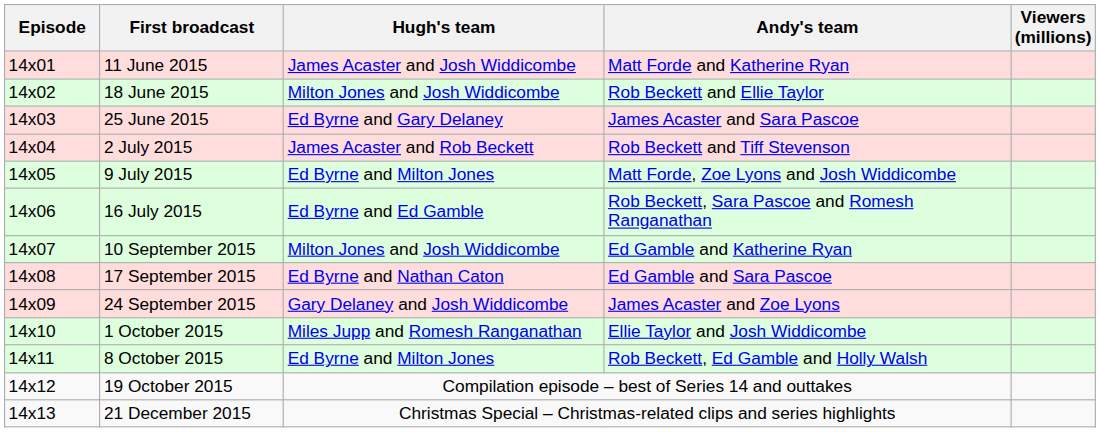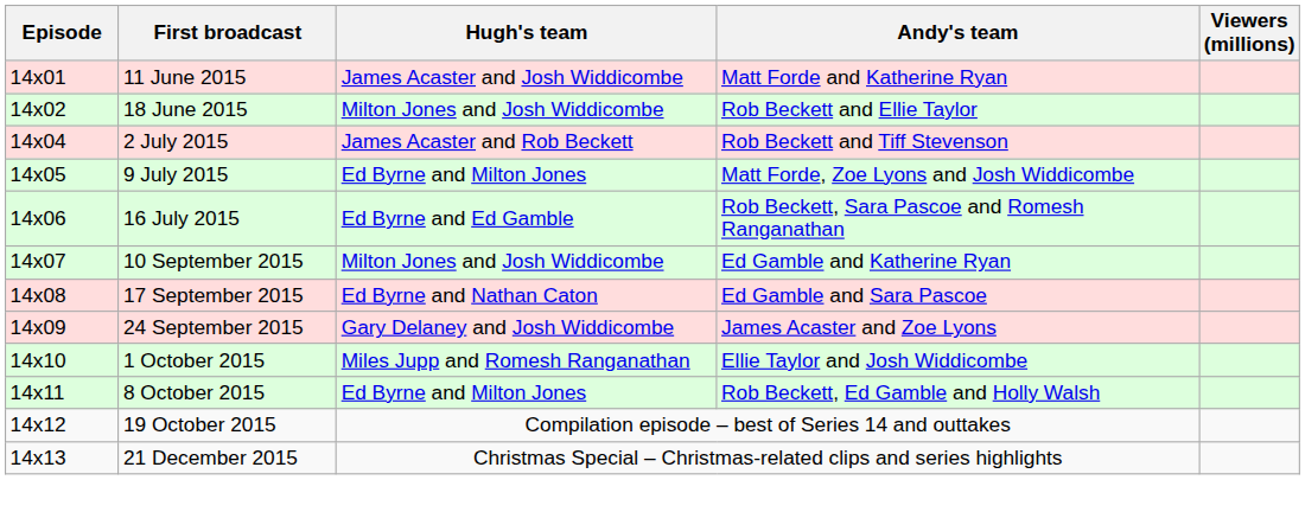- row: 14x03 | 25 June 2015 | Ed Byrne and Gary Delaney | James Acaster and Sara Pascoe
